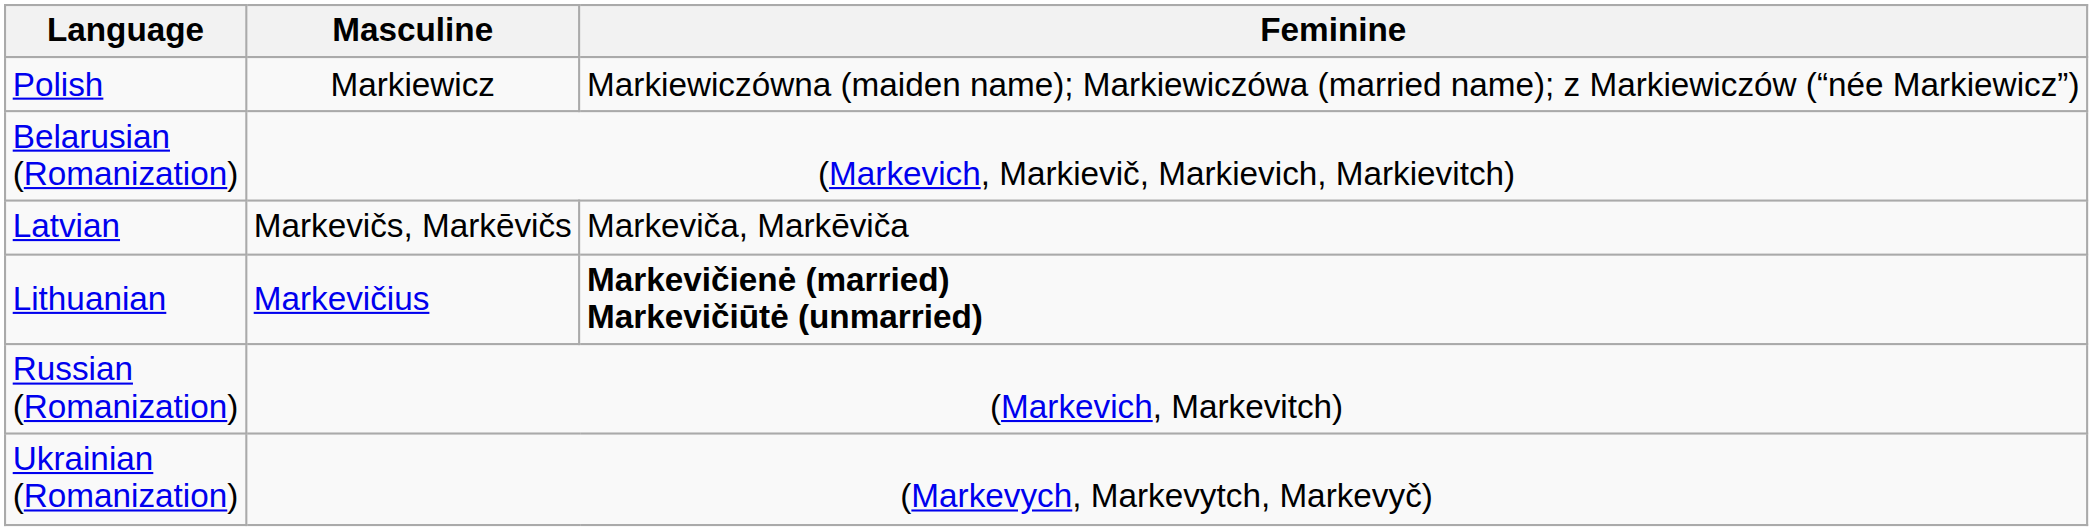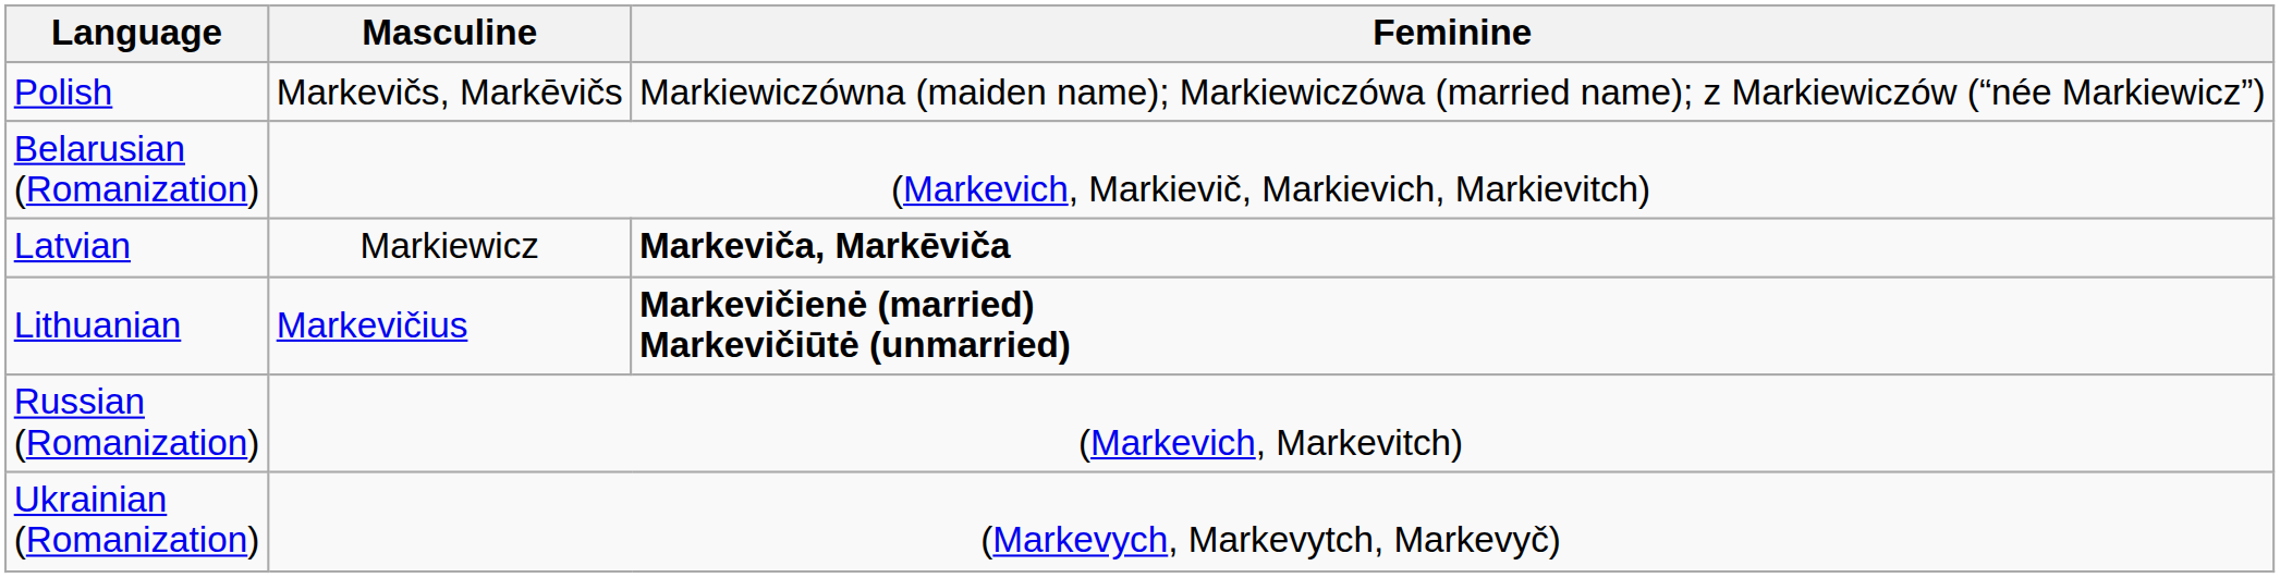Polish | Masculine: Markiewicz -> Markevičs, Markēvičs
Latvian | Masculine: Markevičs, Markēvičs -> Markiewicz
Latvian | Feminine: normal -> bold
